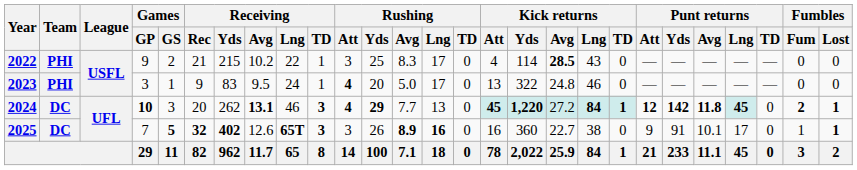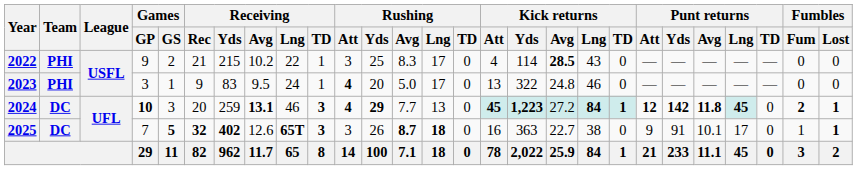2024 | Receiving / Yds: 262 -> 259
2024 | Kick returns / Yds: 1,220 -> 1,223
2025 | Rushing / Avg: 8.9 -> 8.7
2025 | Rushing / Lng: 16 -> 18
2025 | Kick returns / Yds: 360 -> 363
